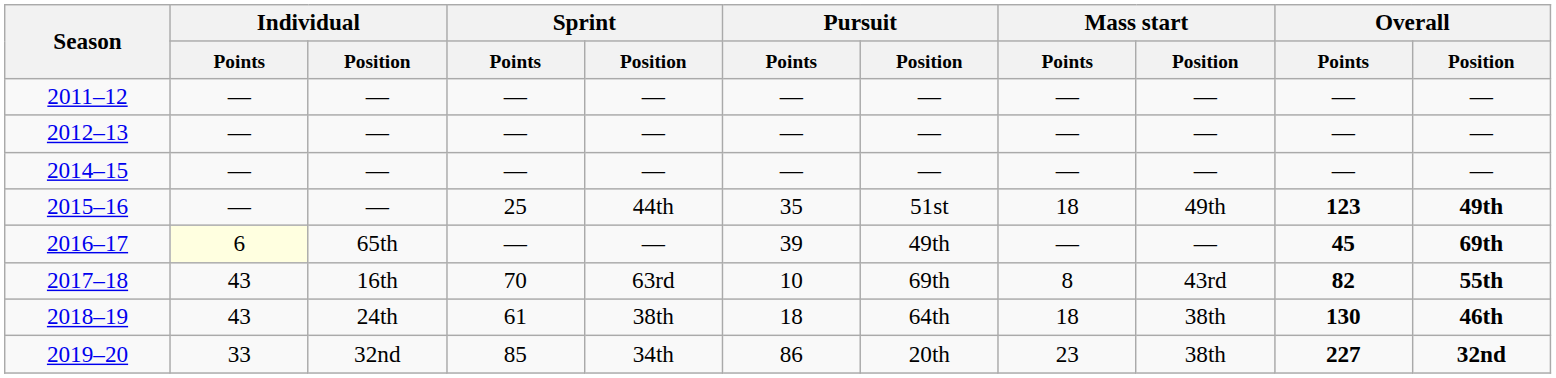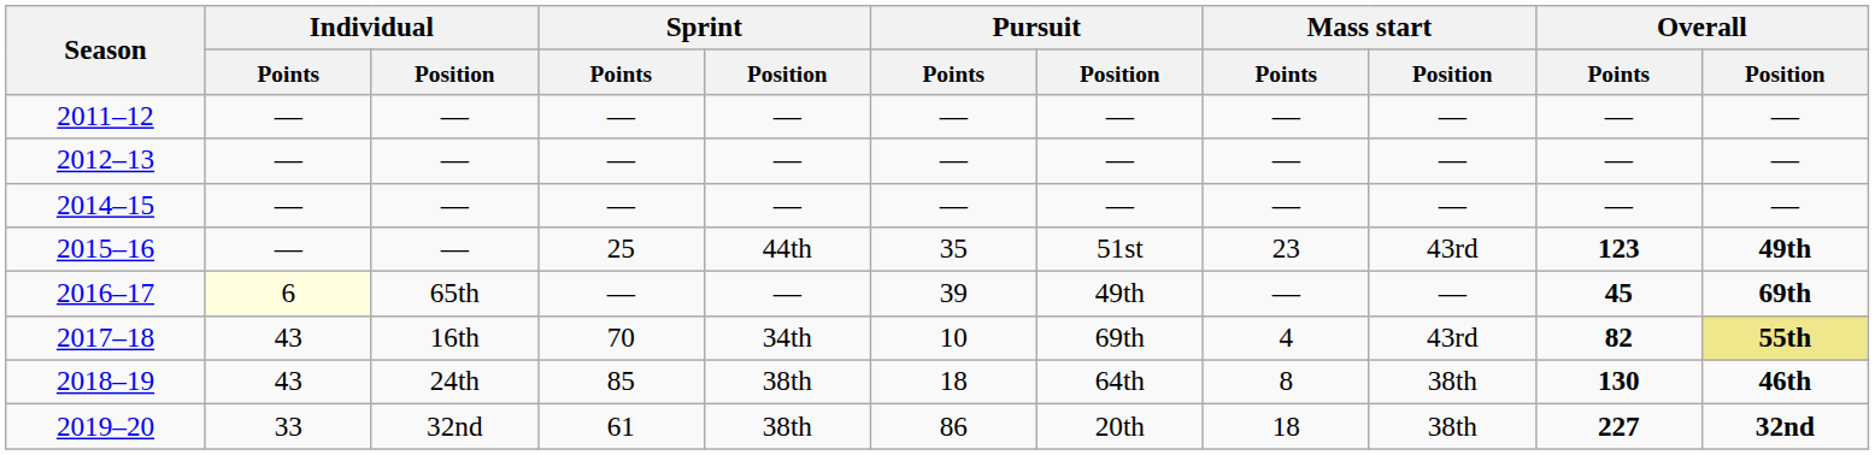2015–16 | Mass start / Points: 18 -> 23
2015–16 | Mass start / Position: 49th -> 43rd
2017–18 | Sprint / Position: 63rd -> 34th
2017–18 | Mass start / Points: 8 -> 4
2017–18 | Overall / Position: no background -> khaki background
2018–19 | Sprint / Points: 61 -> 85
2018–19 | Mass start / Points: 18 -> 8
2019–20 | Sprint / Points: 85 -> 61
2019–20 | Sprint / Position: 34th -> 38th
2019–20 | Mass start / Points: 23 -> 18
